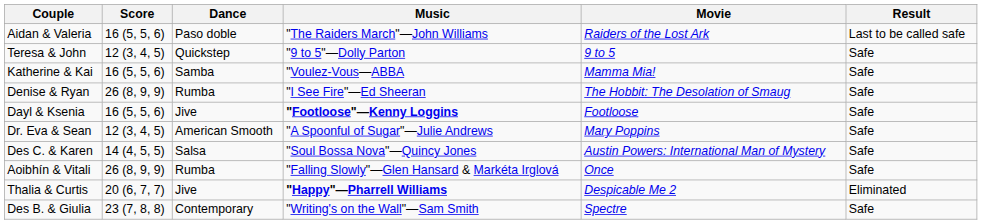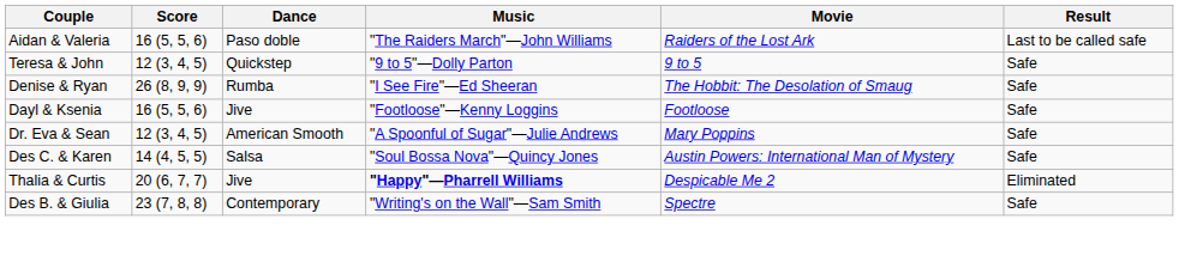- row: Katherine & Kai | 16 (5, 5, 6) | Samba | "Voulez-Vous—ABBA | Mamma Mia! | Safe
Dayl & Ksenia | Music: bold -> normal
- row: Aoibhín & Vitali | 26 (8, 9, 9) | Rumba | "Falling Slowly"—Glen Hansard & Markéta Irglová | Once | Safe
